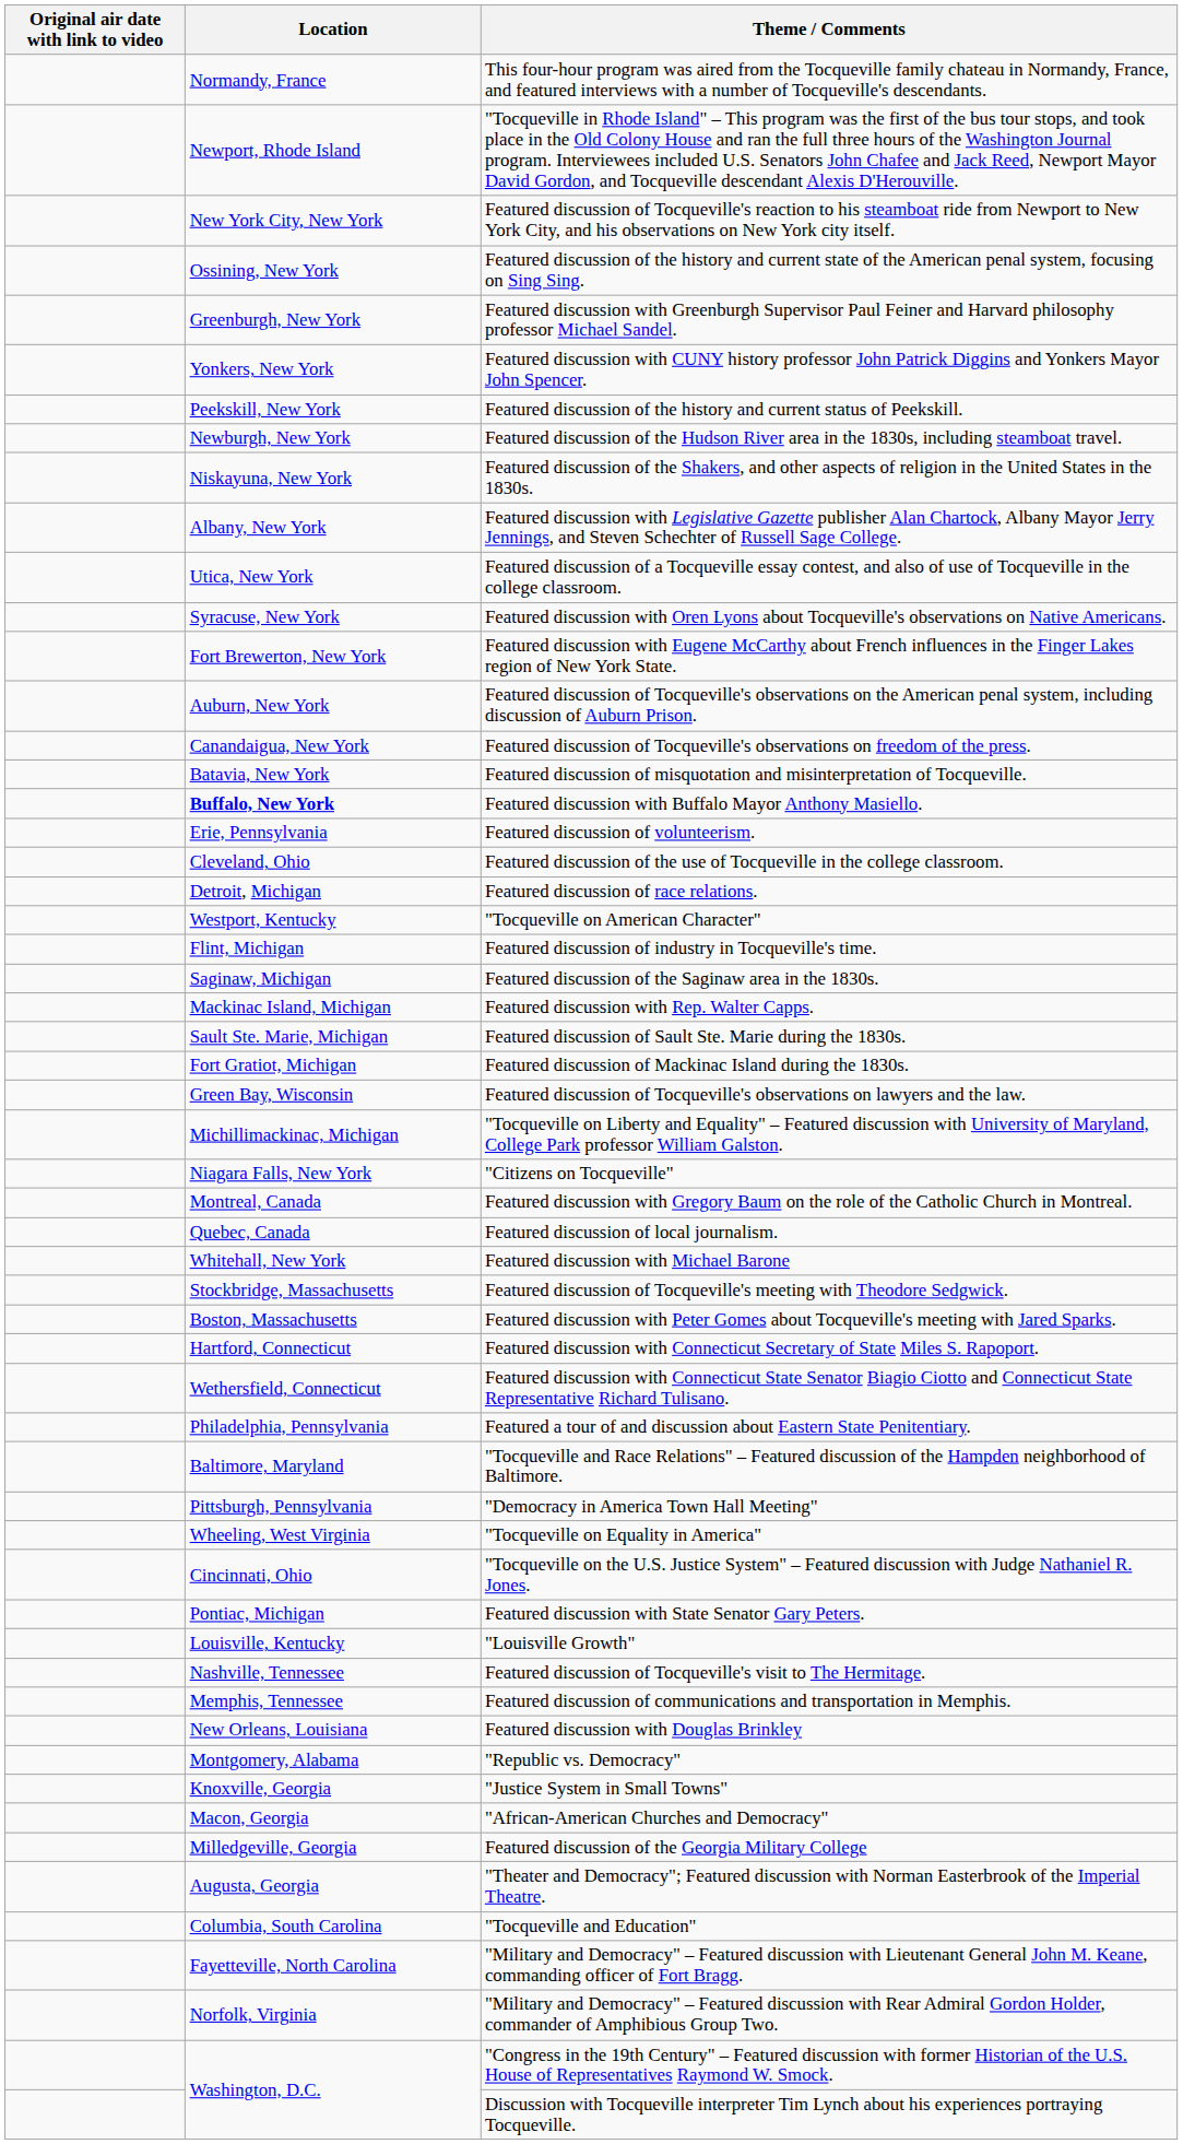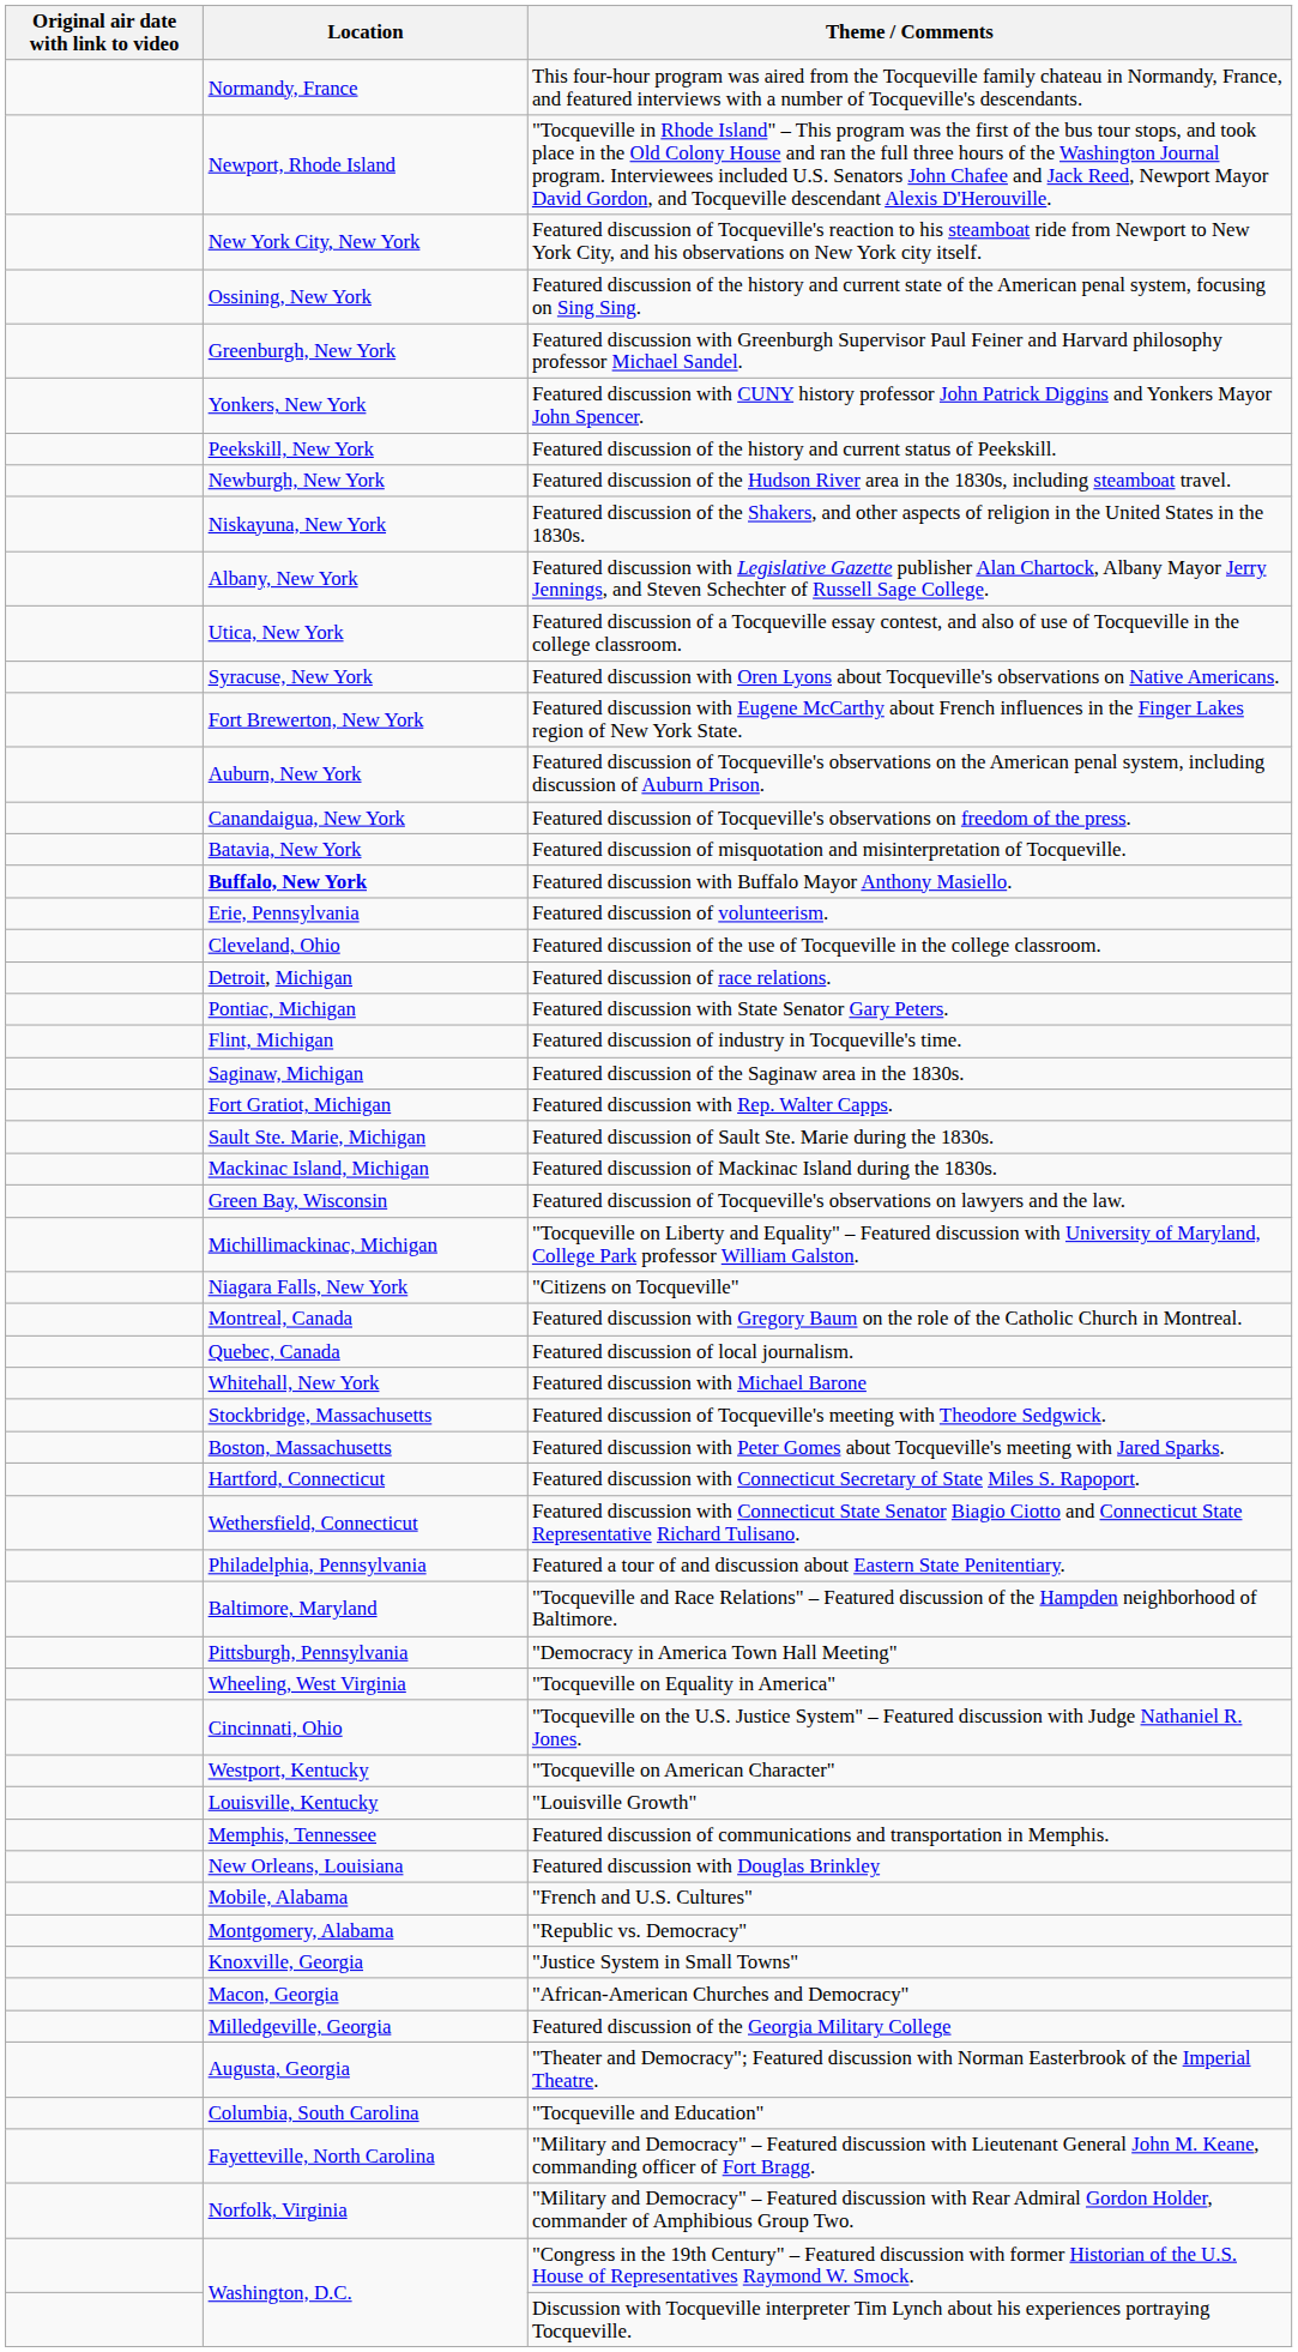rows swapped: Featured discussion with State Senator Gary Peters. <-> "Tocqueville on American Character"
Featured discussion with Rep. Walter Capps. | Location: Mackinac Island, Michigan -> Fort Gratiot, Michigan
Featured discussion of Mackinac Island during the 1830s. | Location: Fort Gratiot, Michigan -> Mackinac Island, Michigan
- row: Nashville, Tennessee | Featured discussion of Tocqueville's visit to The Hermitage.
+ row: Mobile, Alabama | "French and U.S. Cultures"
